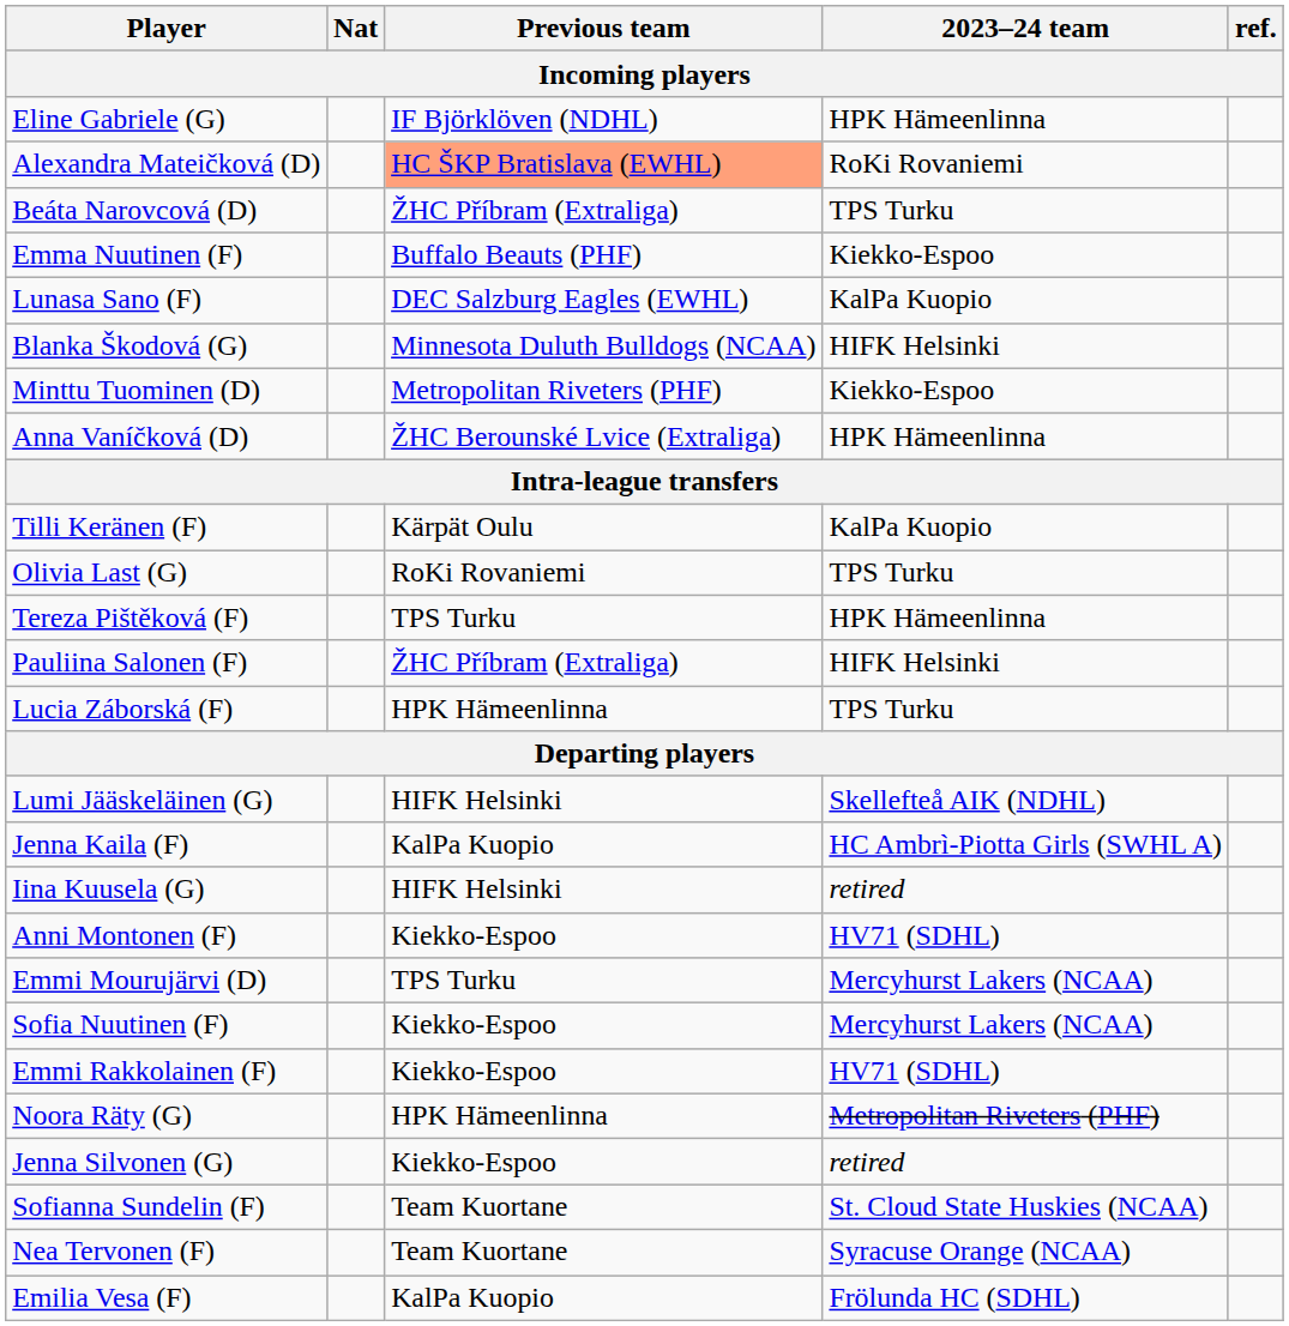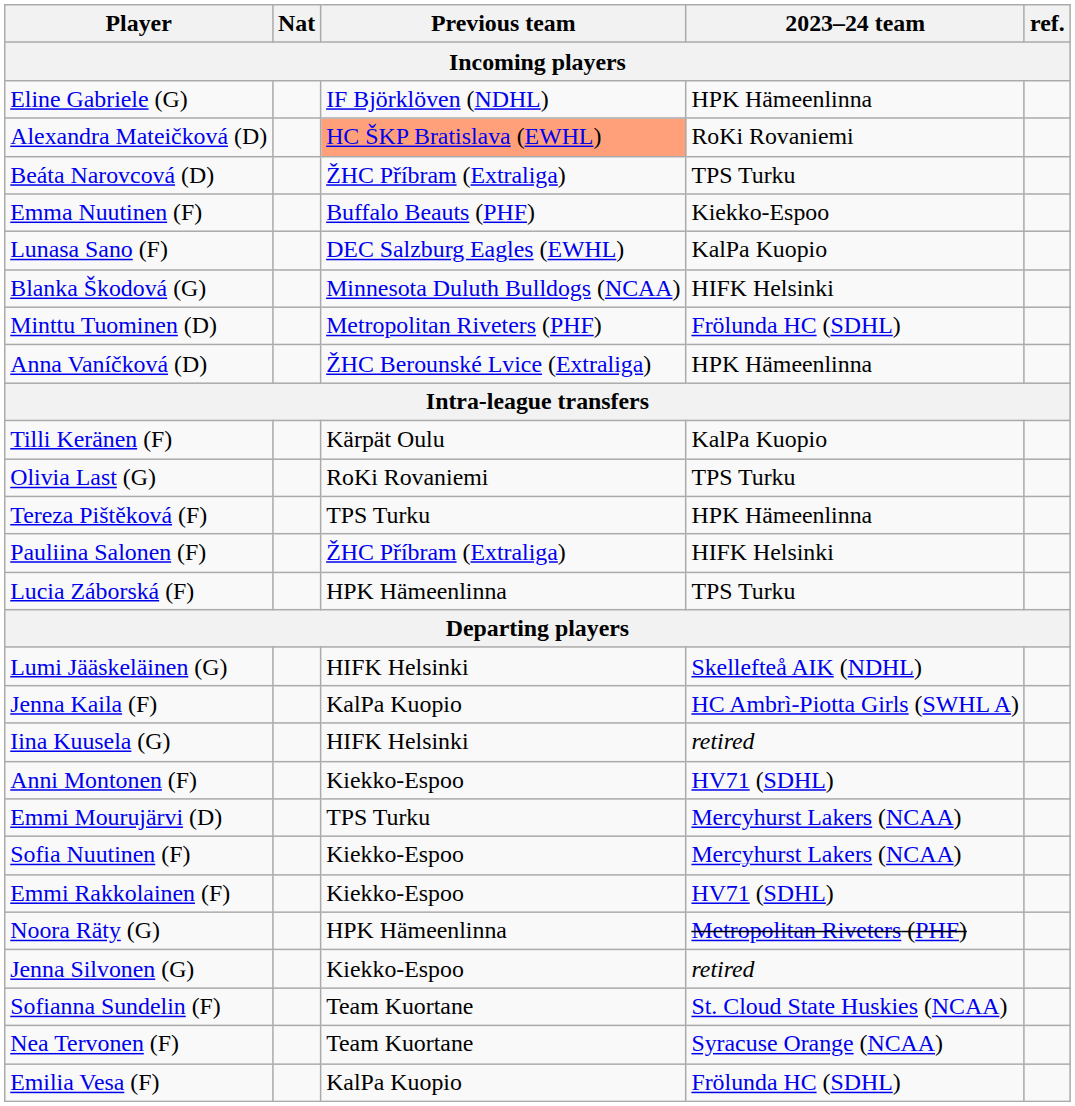Minttu Tuominen (D) | 2023–24 team: Kiekko-Espoo -> Frölunda HC (SDHL)
